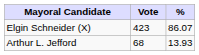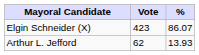Arthur L. Jefford | Vote: 68 -> 62
